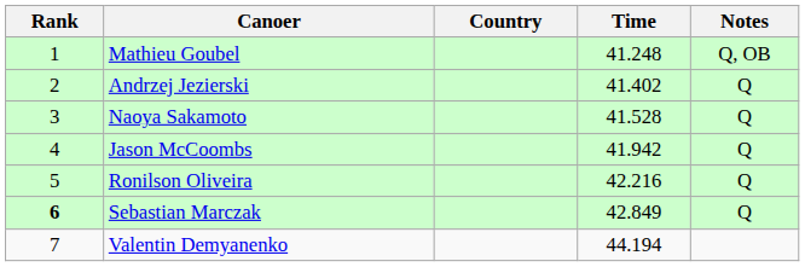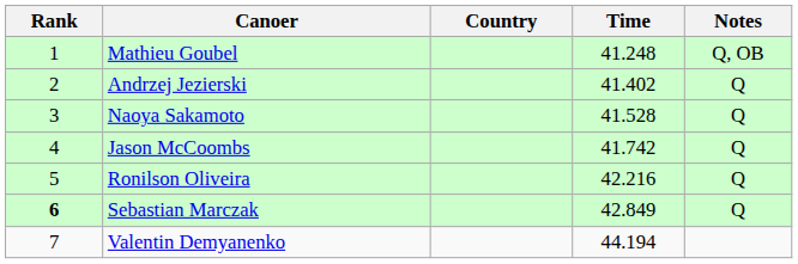Jason McCoombs | Time: 41.942 -> 41.742
